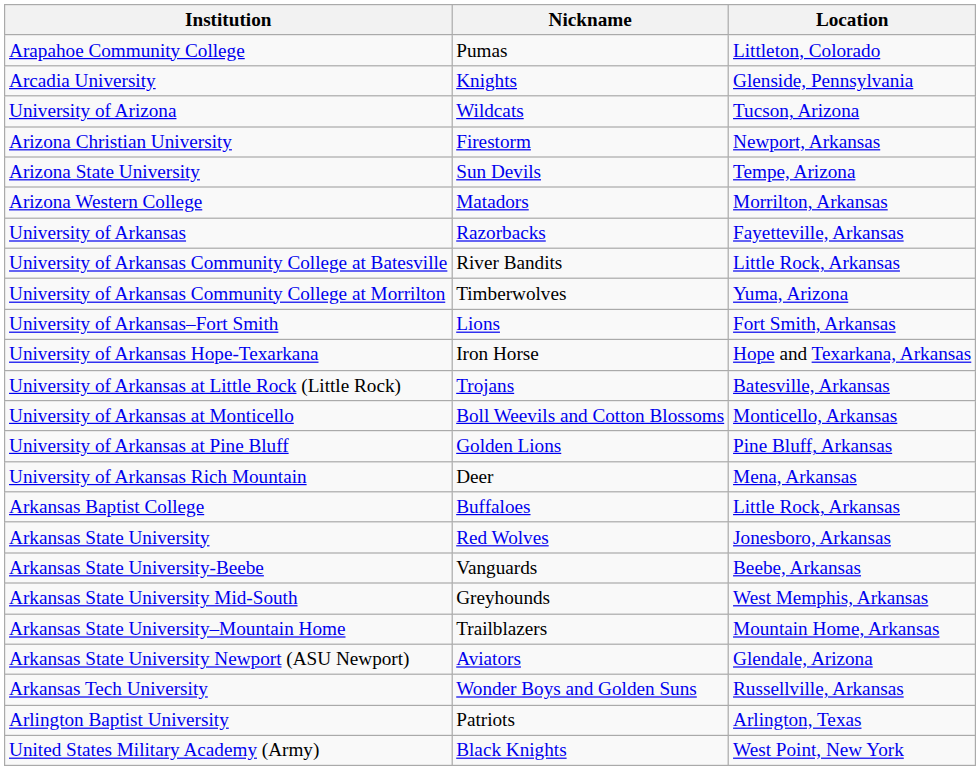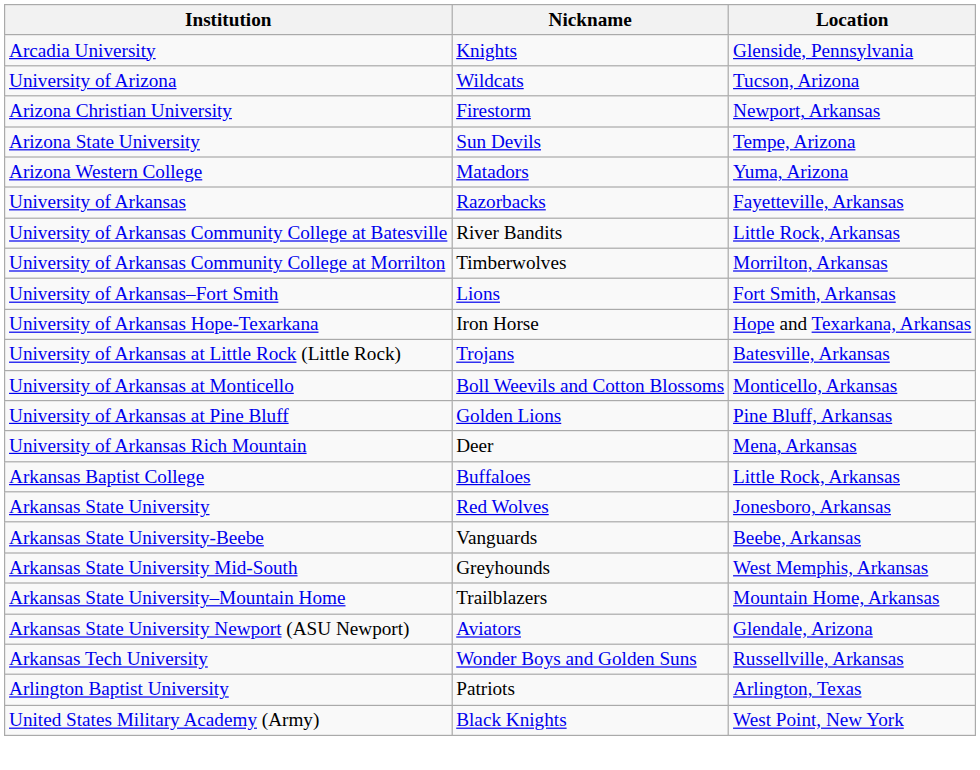- row: Arapahoe Community College | Pumas | Littleton, Colorado
Arizona Western College | Location: Morrilton, Arkansas -> Yuma, Arizona
University of Arkansas Community College at Morrilton | Location: Yuma, Arizona -> Morrilton, Arkansas
